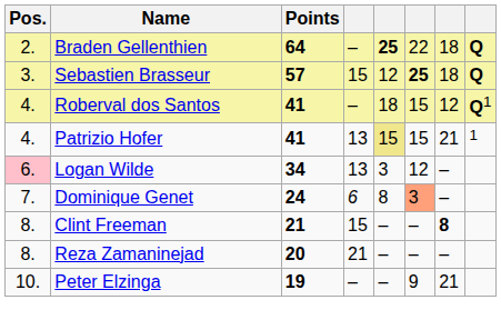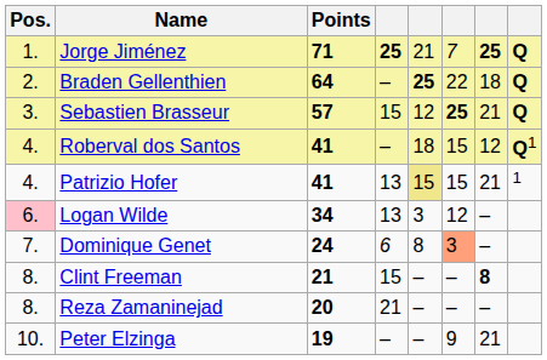+ row: 1. | Jorge Jiménez | 71 | 25 | 21 | 7 | 25 | Q
Sebastien Brasseur | column 7: 18 -> 21
